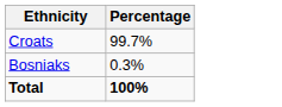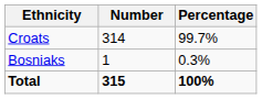+ column: Number | 314 | 1 | 315
